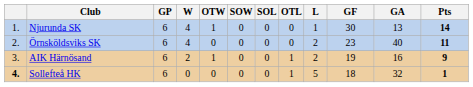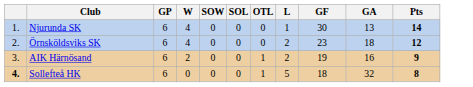- column: OTW | 1 | 0 | 1 | 0
Örnsköldsviks SK | GA: 40 -> 18
Örnsköldsviks SK | Pts: 11 -> 12
Sollefteå HK | Pts: 1 -> 8
